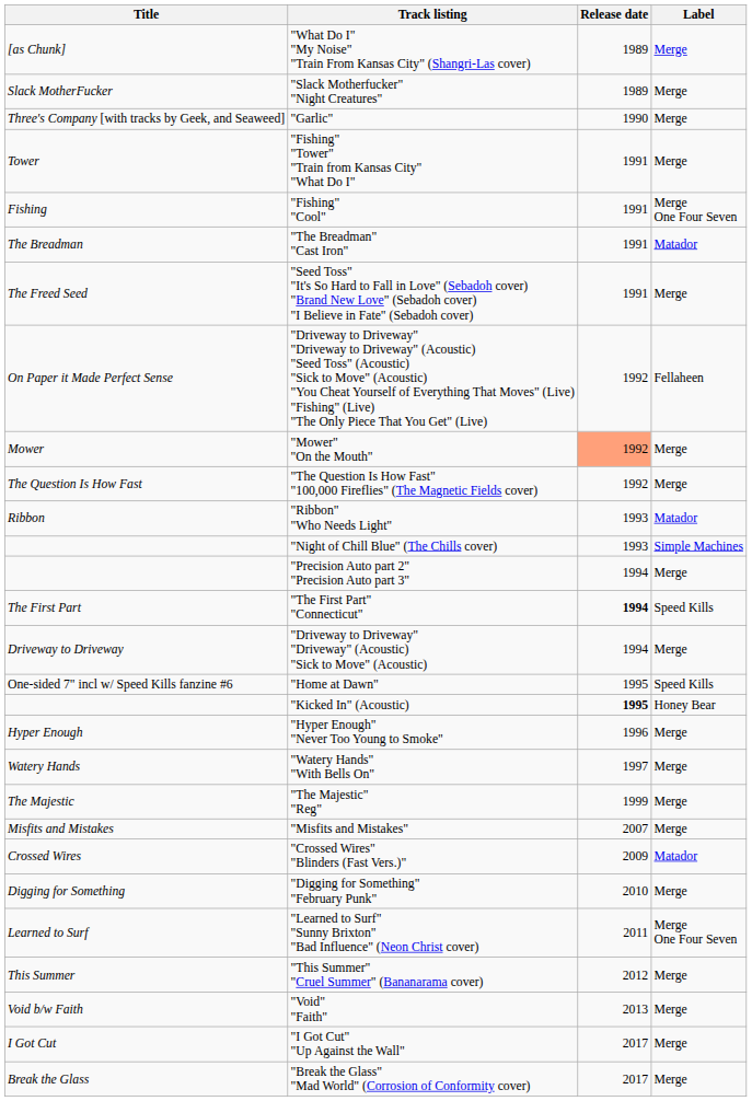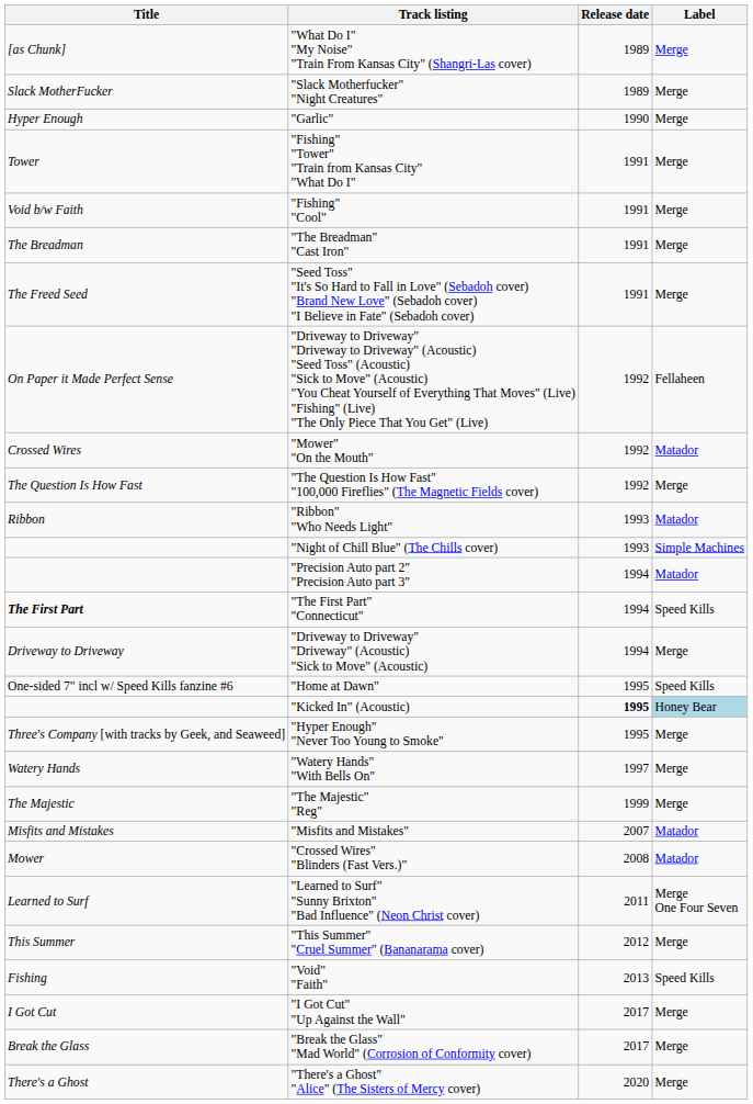"Garlic" | Title: Three's Company [with tracks by Geek, and Seaweed] -> Hyper Enough
"Fishing" "Cool" | Title: Fishing -> Void b/w Faith
"Fishing" "Cool" | Label: Merge One Four Seven -> Merge
"The Breadman" "Cast Iron" | Label: Matador -> Merge
"Mower" "On the Mouth" | Title: Mower -> Crossed Wires
"Mower" "On the Mouth" | Release date: lightsalmon background -> no background
"Mower" "On the Mouth" | Label: Merge -> Matador
"Precision Auto part 2" "Precision Auto part 3" | Label: Merge -> Matador
"The First Part" "Connecticut" | Title: normal -> bold
"The First Part" "Connecticut" | Release date: bold -> normal
"Kicked In" (Acoustic) | Label: no background -> lightblue background
"Hyper Enough" "Never Too Young to Smoke" | Title: Hyper Enough -> Three's Company [with tracks by Geek, and Seaweed]
"Hyper Enough" "Never Too Young to Smoke" | Release date: 1996 -> 1995
"Misfits and Mistakes" | Label: Merge -> Matador
"Crossed Wires" "Blinders (Fast Vers.)" | Title: Crossed Wires -> Mower
"Crossed Wires" "Blinders (Fast Vers.)" | Release date: 2009 -> 2008
- row: Digging for Something | "Digging for Something" "February Punk" | 2010 | Merge
"Void" "Faith" | Title: Void b/w Faith -> Fishing
"Void" "Faith" | Label: Merge -> Speed Kills
+ row: There's a Ghost | "There's a Ghost" "Alice" (The Sisters of Mercy cover) | 2020 | Merge
